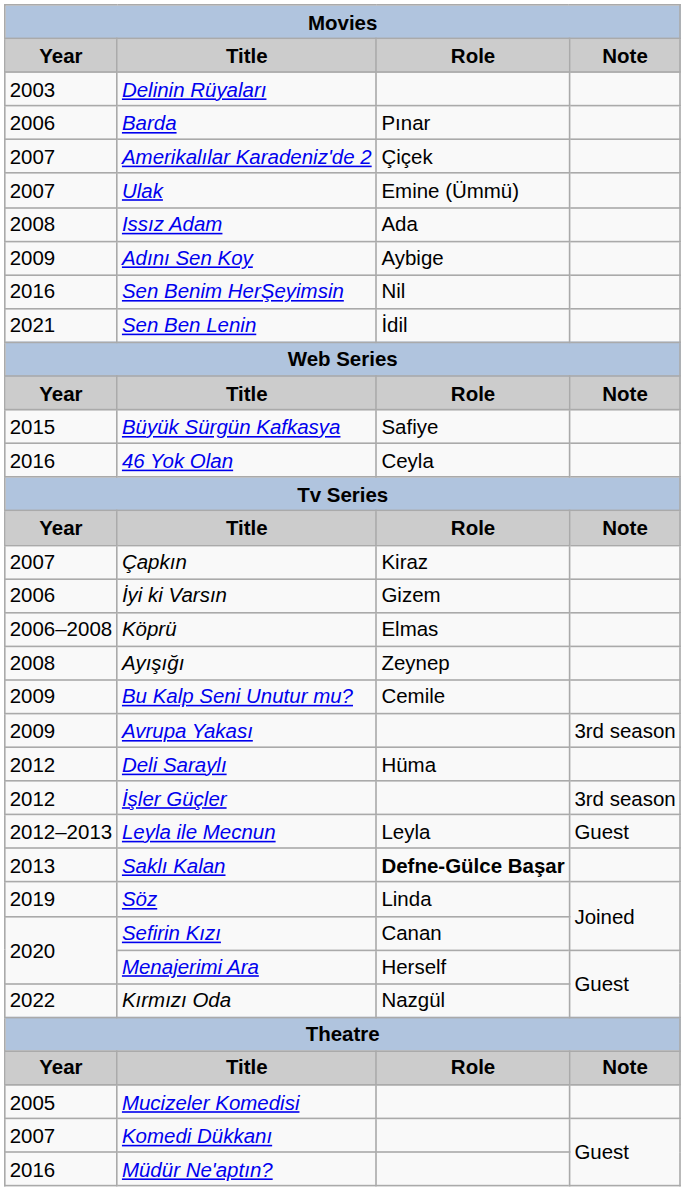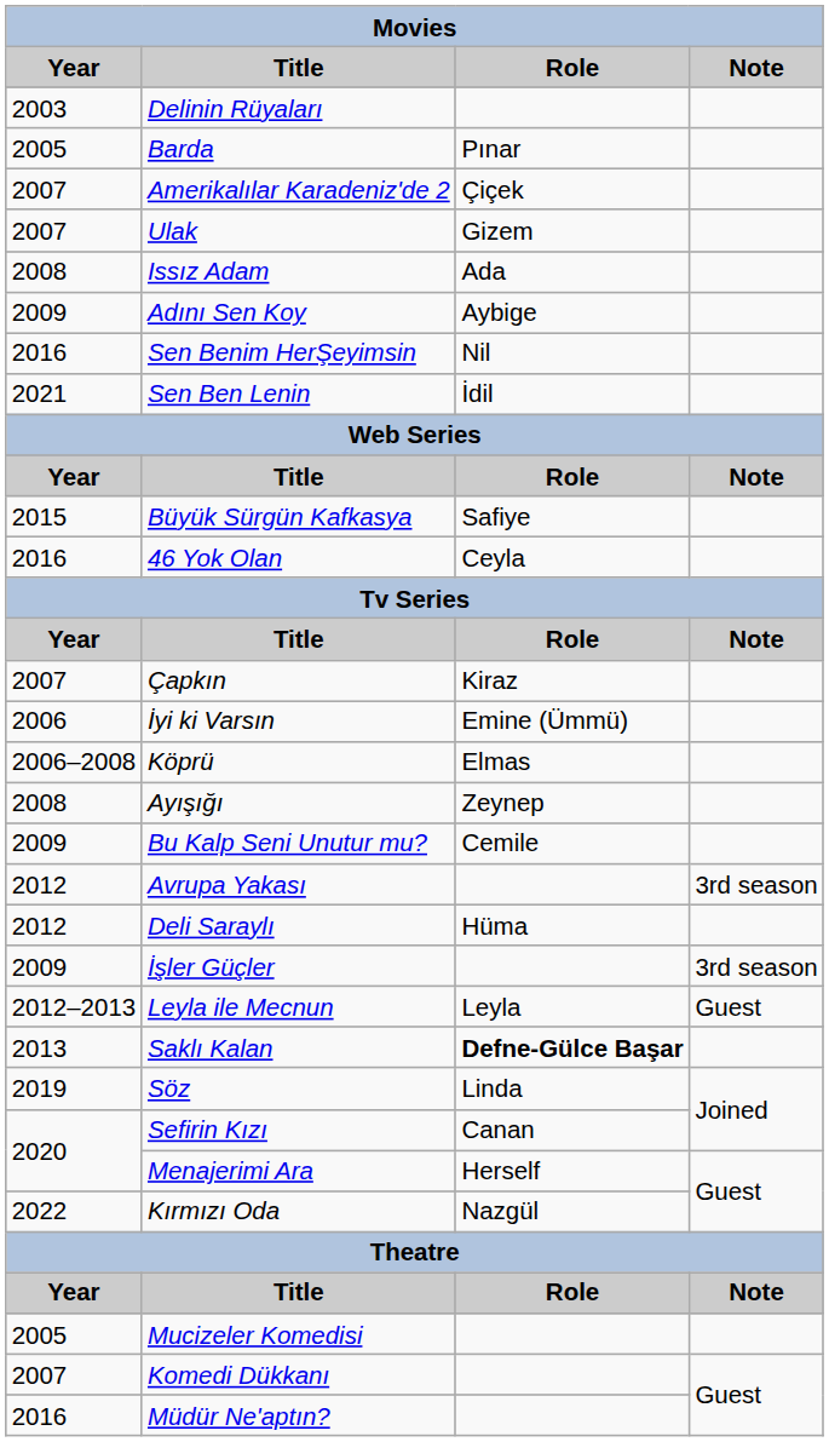Barda | Year: 2006 -> 2005
Ulak | Role: Emine (Ümmü) -> Gizem
İyi ki Varsın | Role: Gizem -> Emine (Ümmü)
Avrupa Yakası | Year: 2009 -> 2012
İşler Güçler | Year: 2012 -> 2009
